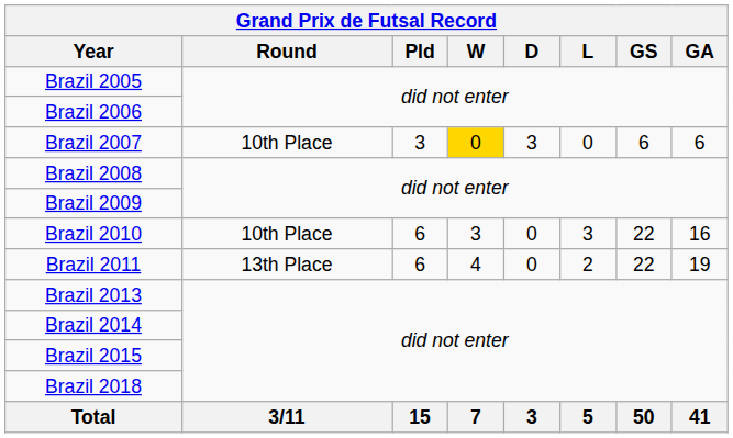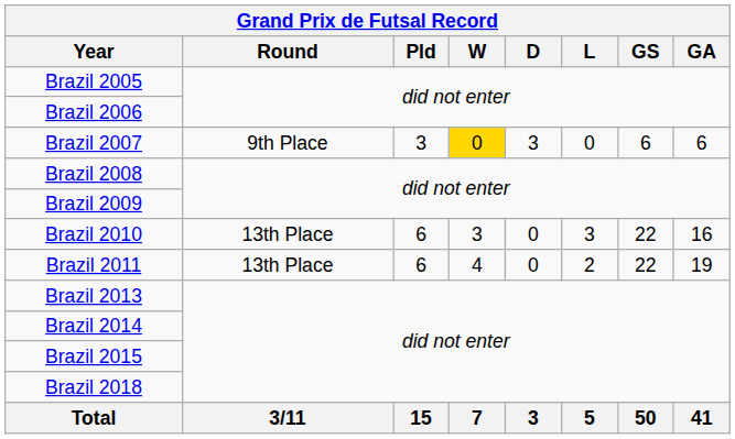Brazil 2007 | Round: 10th Place -> 9th Place
Brazil 2010 | Round: 10th Place -> 13th Place
